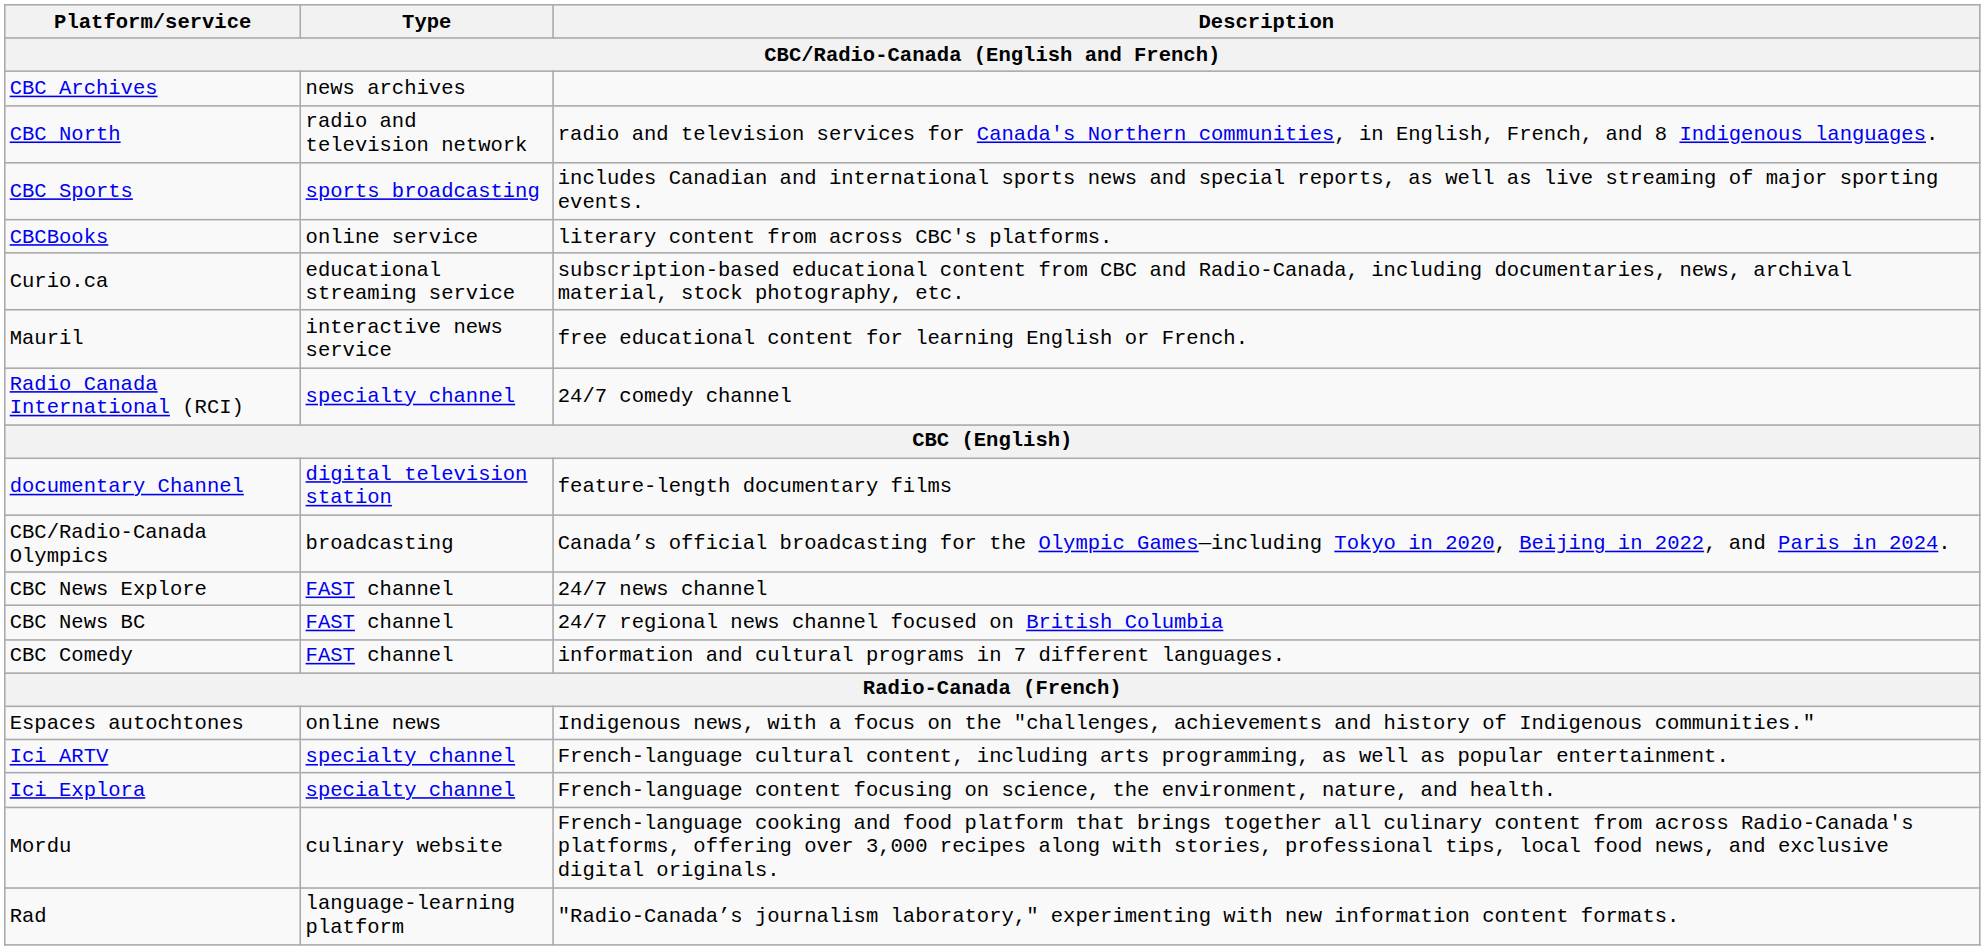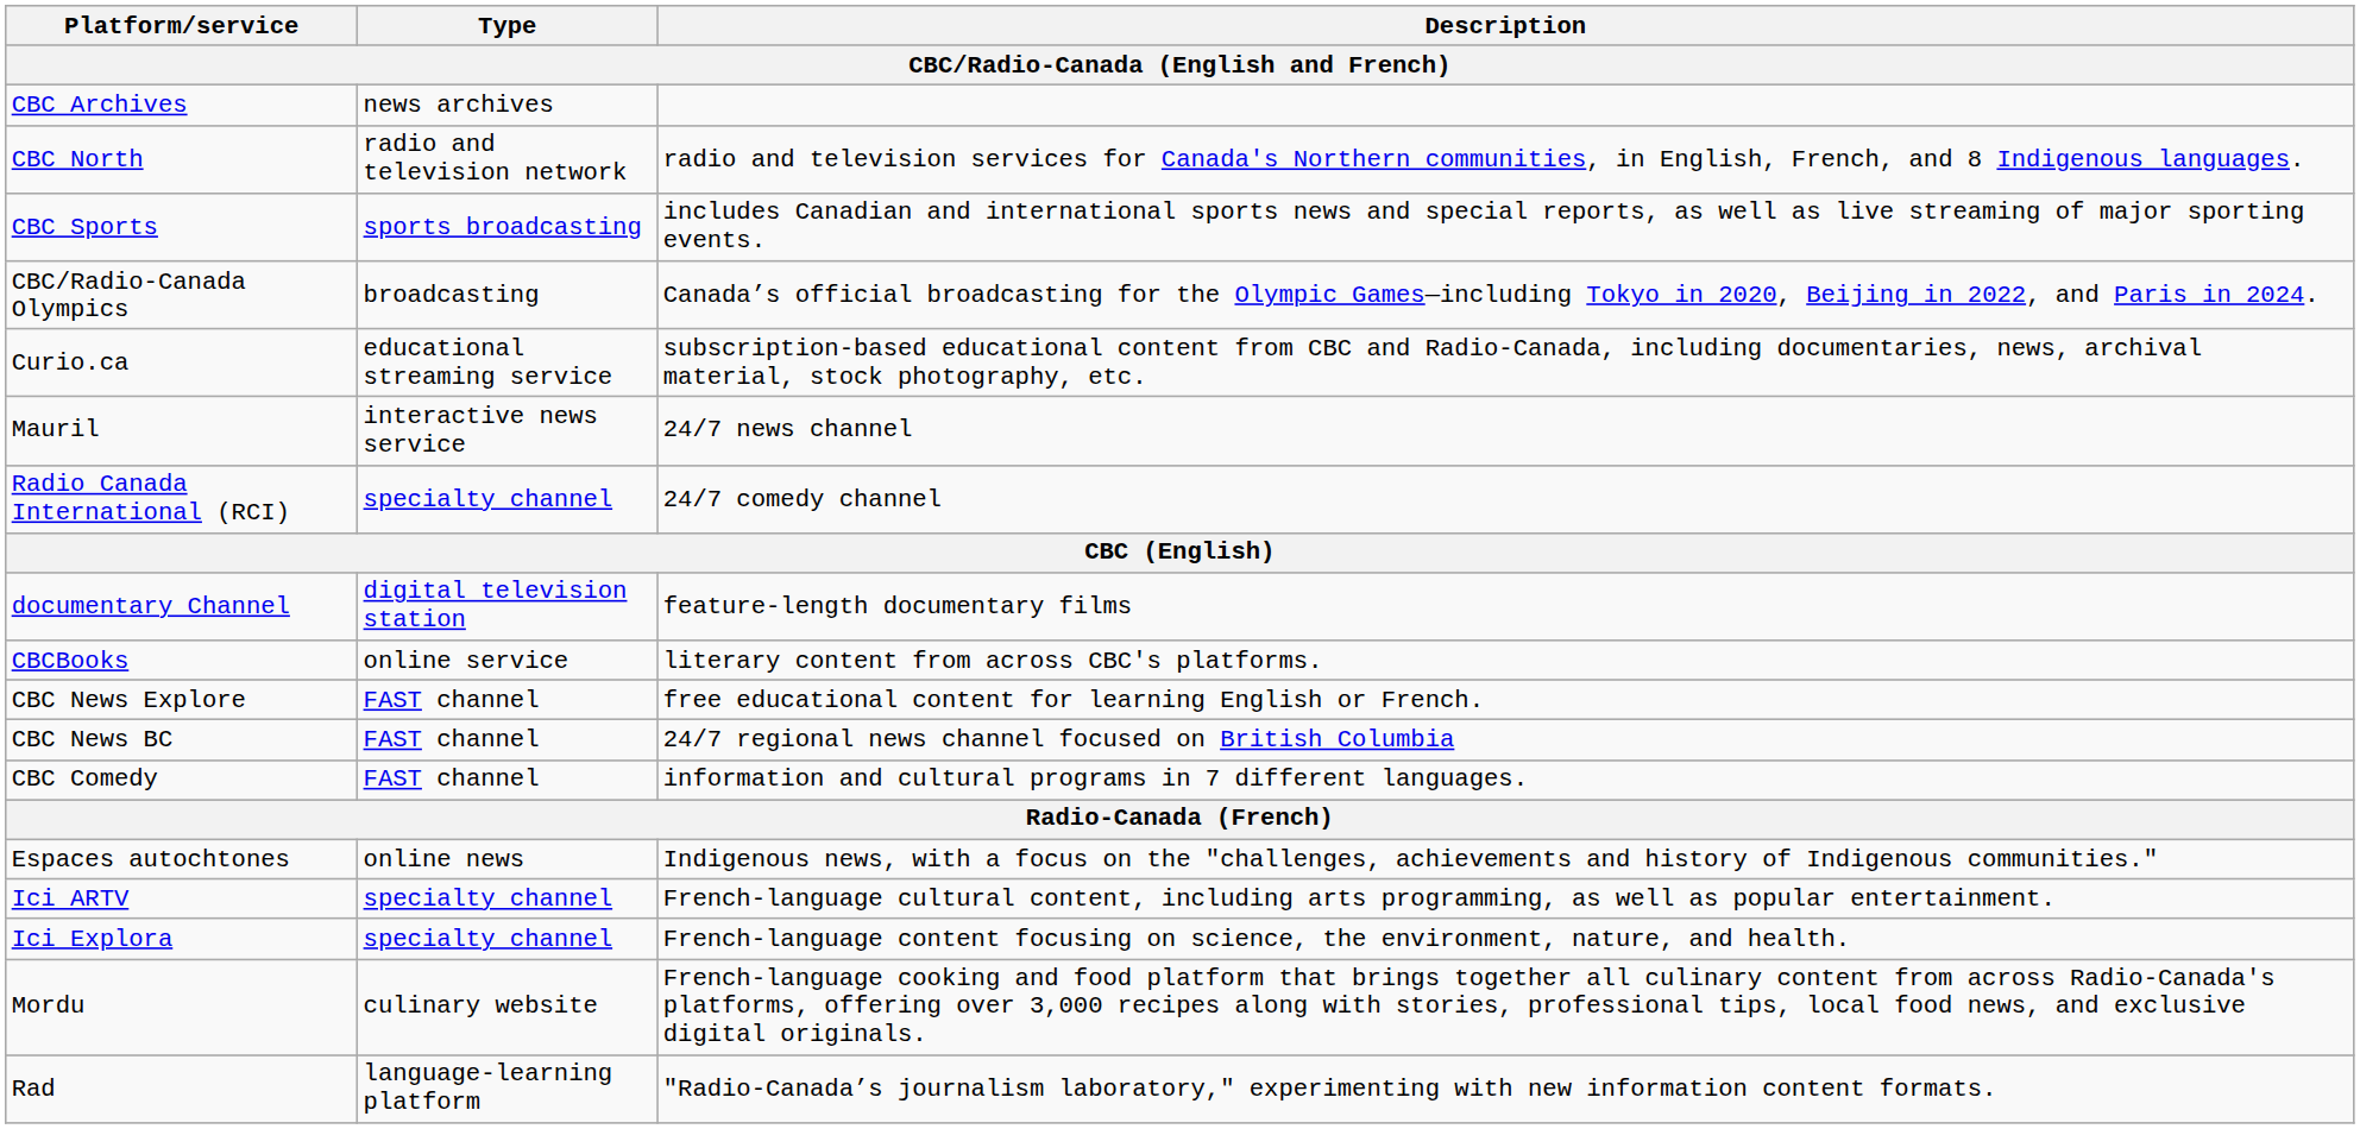rows swapped: CBC/Radio-Canada Olympics <-> CBCBooks
Mauril | Description: free educational content for learning English or French. -> 24/7 news channel
CBC News Explore | Description: 24/7 news channel -> free educational content for learning English or French.
